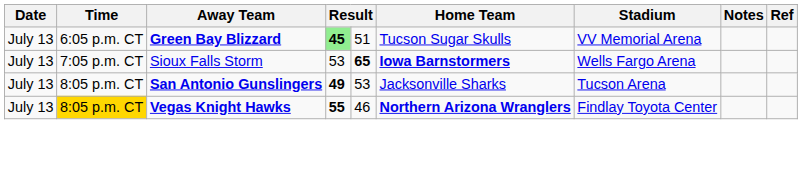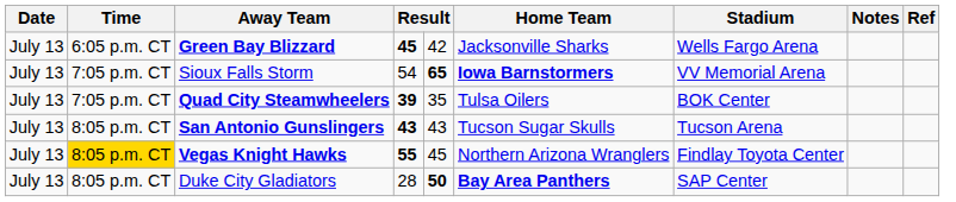Green Bay Blizzard | column 4: lightgreen background -> no background
Green Bay Blizzard | column 5: 51 -> 42
Green Bay Blizzard | Home Team: Tucson Sugar Skulls -> Jacksonville Sharks
Green Bay Blizzard | Stadium: VV Memorial Arena -> Wells Fargo Arena
Sioux Falls Storm | column 4: 53 -> 54
Sioux Falls Storm | Stadium: Wells Fargo Arena -> VV Memorial Arena
+ row: July 13 | 7:05 p.m. CT | Quad City Steamwheelers | 39 | 35 | Tulsa Oilers | BOK Center
San Antonio Gunslingers | column 4: 49 -> 43
San Antonio Gunslingers | column 5: 53 -> 43
San Antonio Gunslingers | Home Team: Jacksonville Sharks -> Tucson Sugar Skulls
Vegas Knight Hawks | column 5: 46 -> 45
Vegas Knight Hawks | Home Team: bold -> normal
+ row: July 13 | 8:05 p.m. CT | Duke City Gladiators | 28 | 50 | Bay Area Panthers | SAP Center
